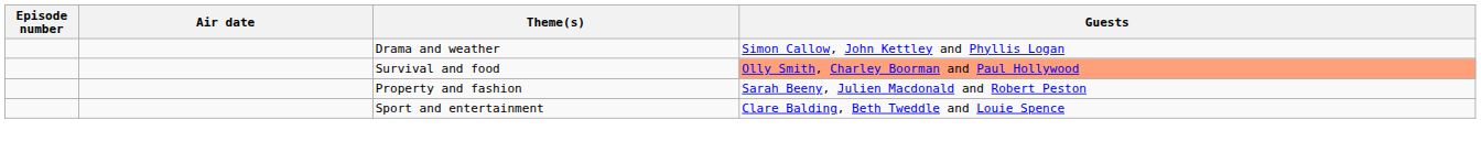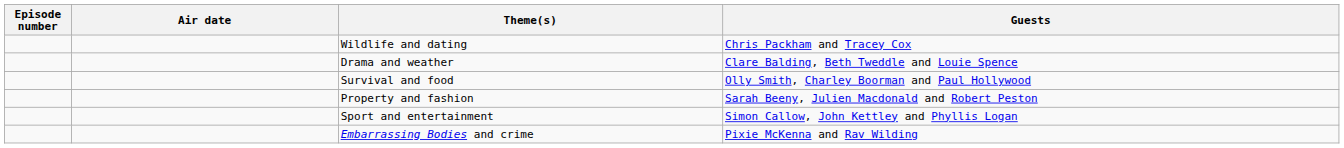+ row: Wildlife and dating | Chris Packham and Tracey Cox
Drama and weather | Guests: Simon Callow, John Kettley and Phyllis Logan -> Clare Balding, Beth Tweddle and Louie Spence
Survival and food | Guests: lightsalmon background -> no background
Sport and entertainment | Guests: Clare Balding, Beth Tweddle and Louie Spence -> Simon Callow, John Kettley and Phyllis Logan
+ row: Embarrassing Bodies and crime | Pixie McKenna and Rav Wilding
